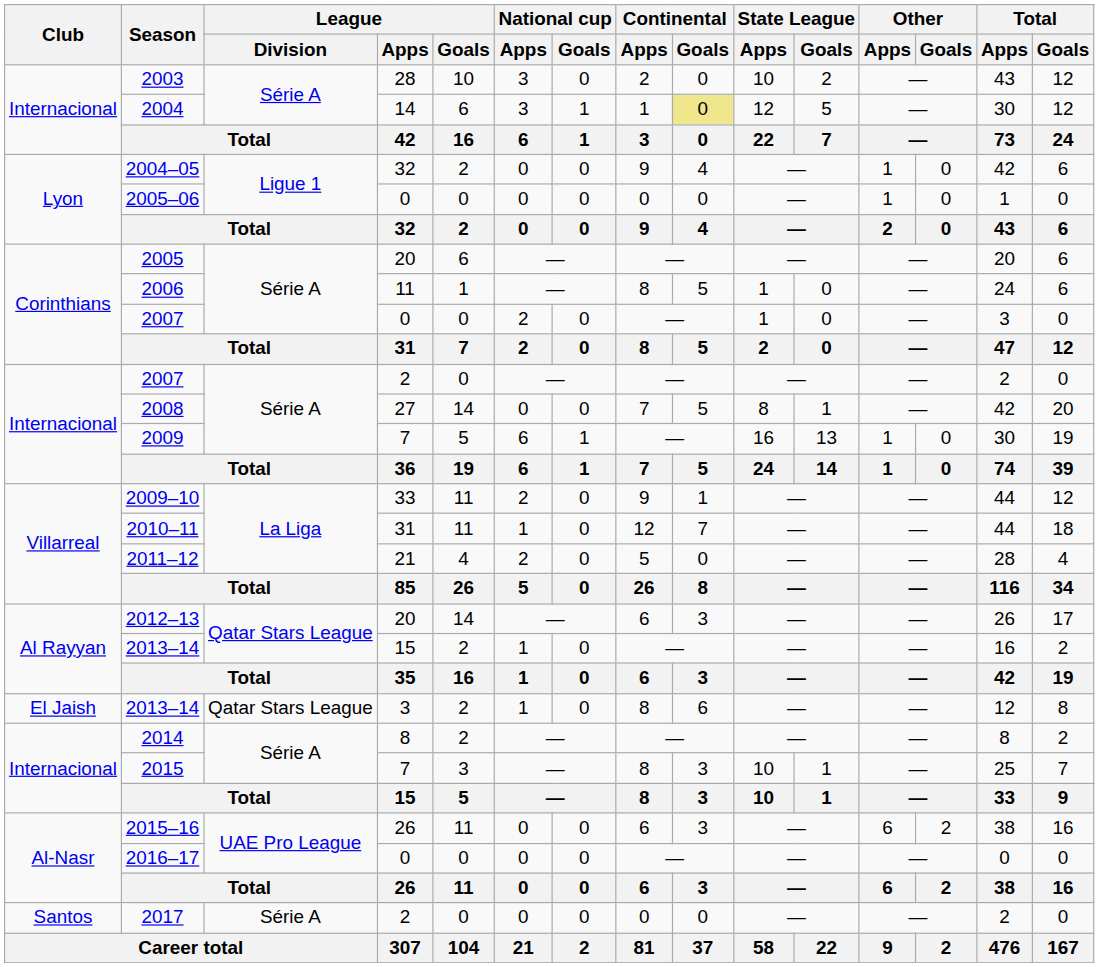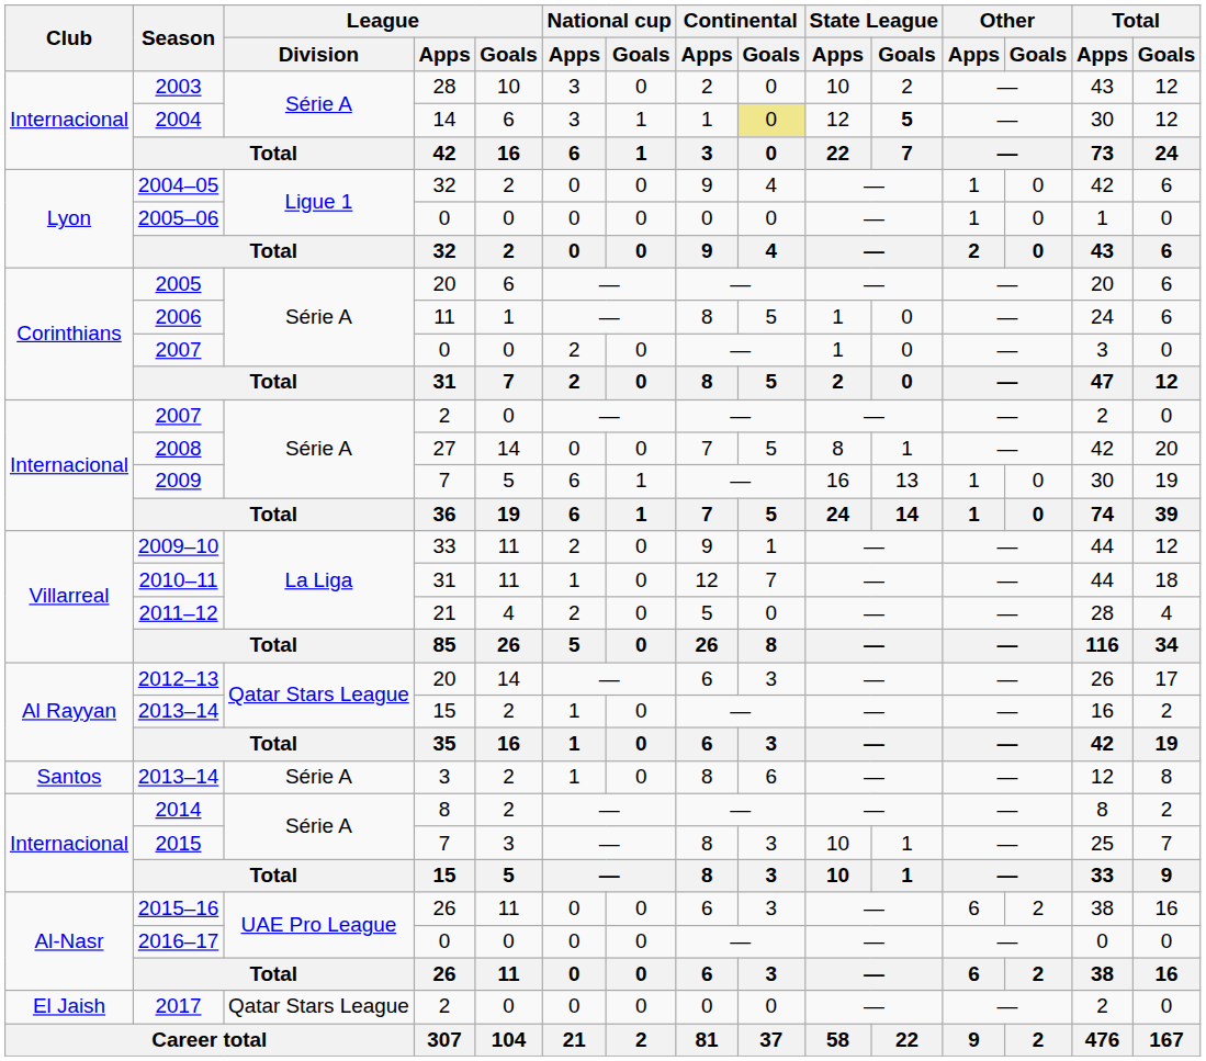2004 | State League / Goals: normal -> bold
2013–14 / 3 | Club: El Jaish -> Santos
2013–14 / 3 | League / Division: Qatar Stars League -> Série A
2017 | Club: Santos -> El Jaish
2017 | League / Division: Série A -> Qatar Stars League
